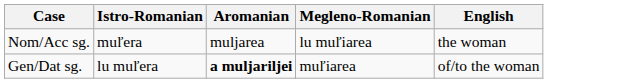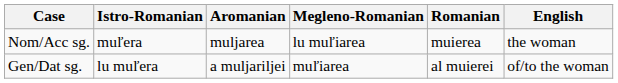+ column: Romanian | muierea | al muierei
Gen/Dat sg. | Aromanian: bold -> normal
